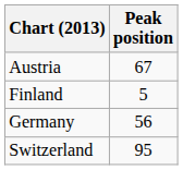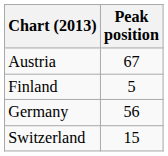Switzerland | Peak position: 95 -> 15
